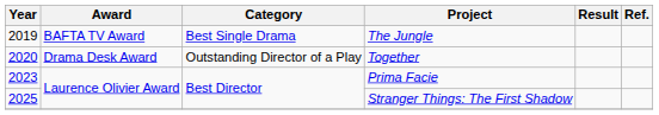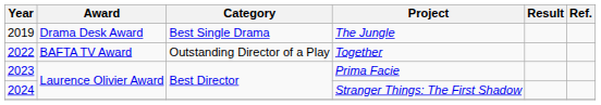The Jungle | Award: BAFTA TV Award -> Drama Desk Award
Together | Year: 2020 -> 2022
Together | Award: Drama Desk Award -> BAFTA TV Award
Stranger Things: The First Shadow | Year: 2025 -> 2024
